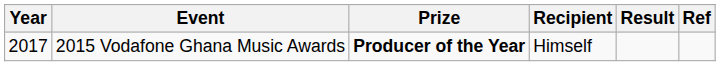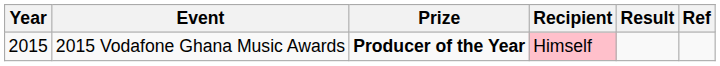2015 Vodafone Ghana Music Awards | Year: 2017 -> 2015
2015 Vodafone Ghana Music Awards | Recipient: no background -> pink background
